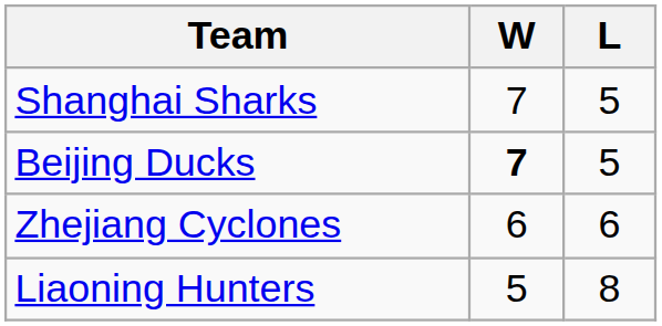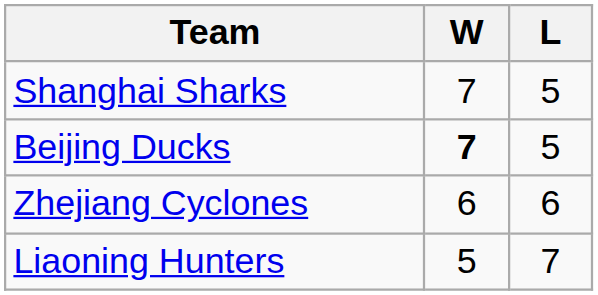Liaoning Hunters | L: 8 -> 7
